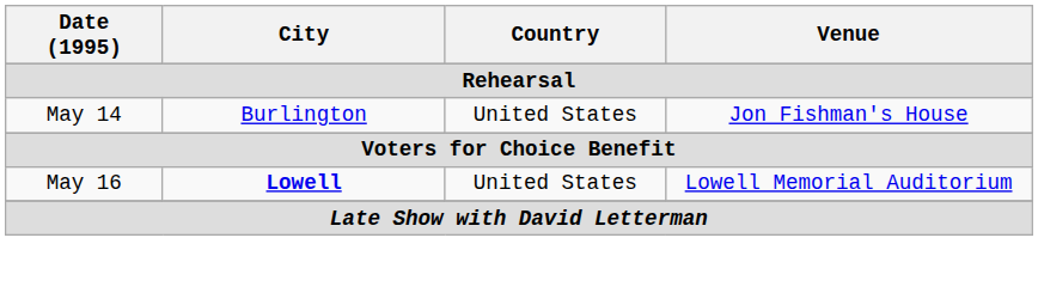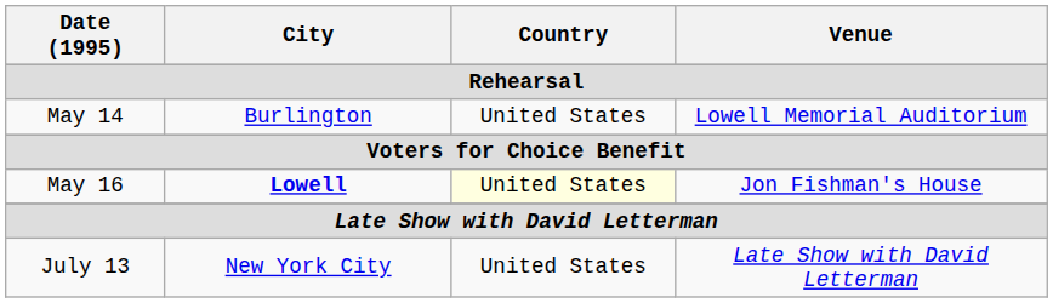May 14 | Venue: Jon Fishman's House -> Lowell Memorial Auditorium
May 16 | Country: no background -> lightyellow background
May 16 | Venue: Lowell Memorial Auditorium -> Jon Fishman's House
+ row: July 13 | New York City | United States | Late Show with David Letterman
